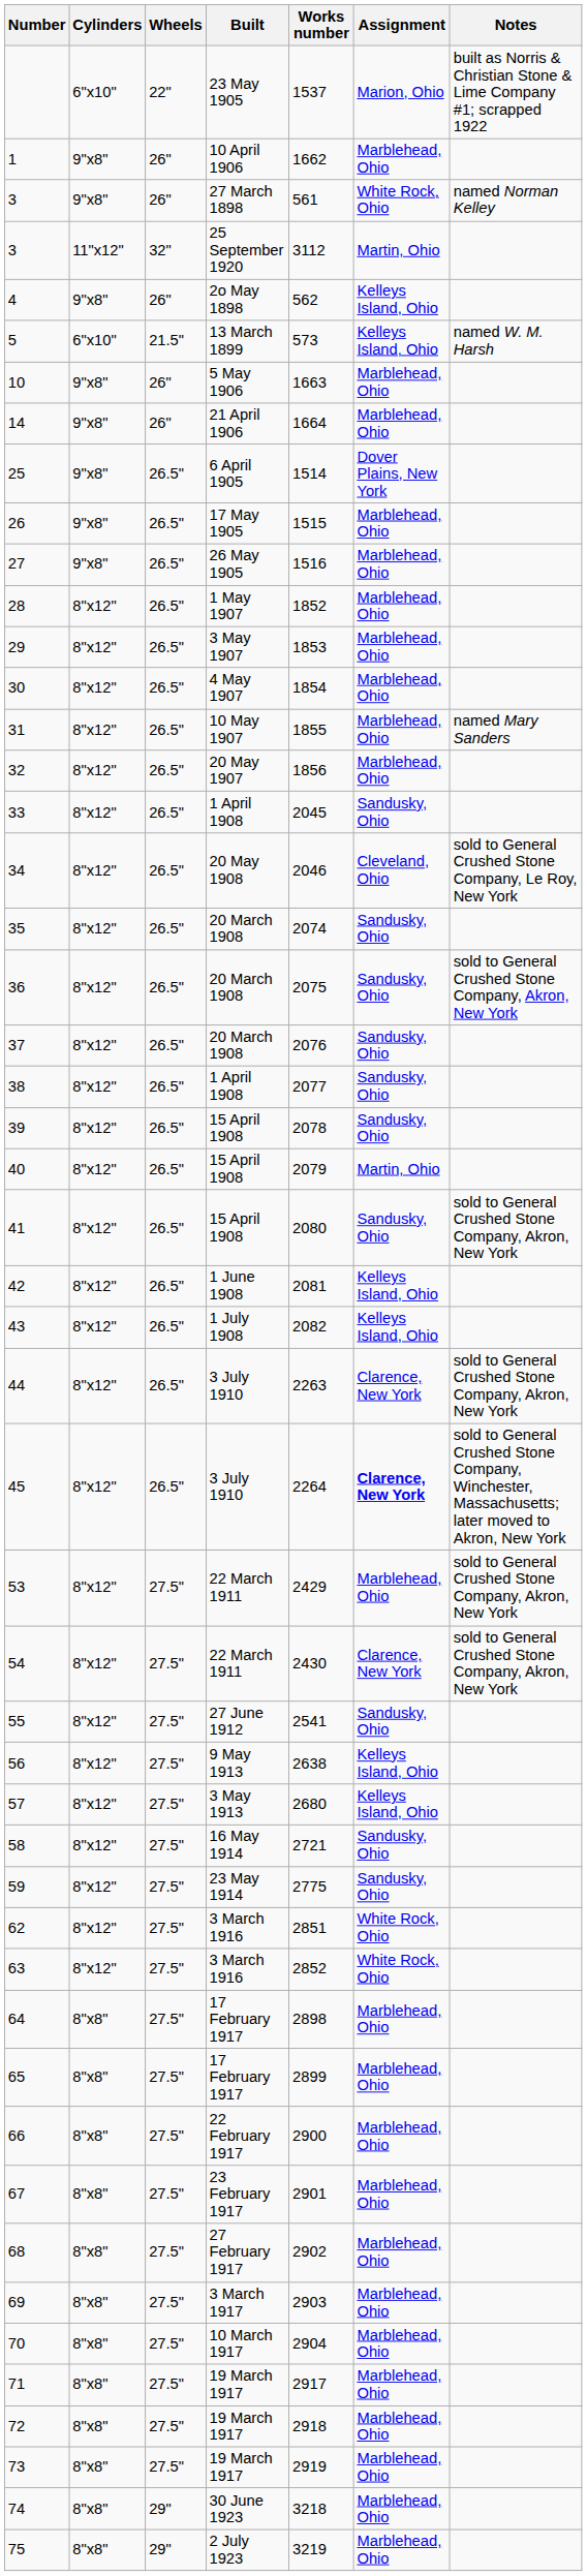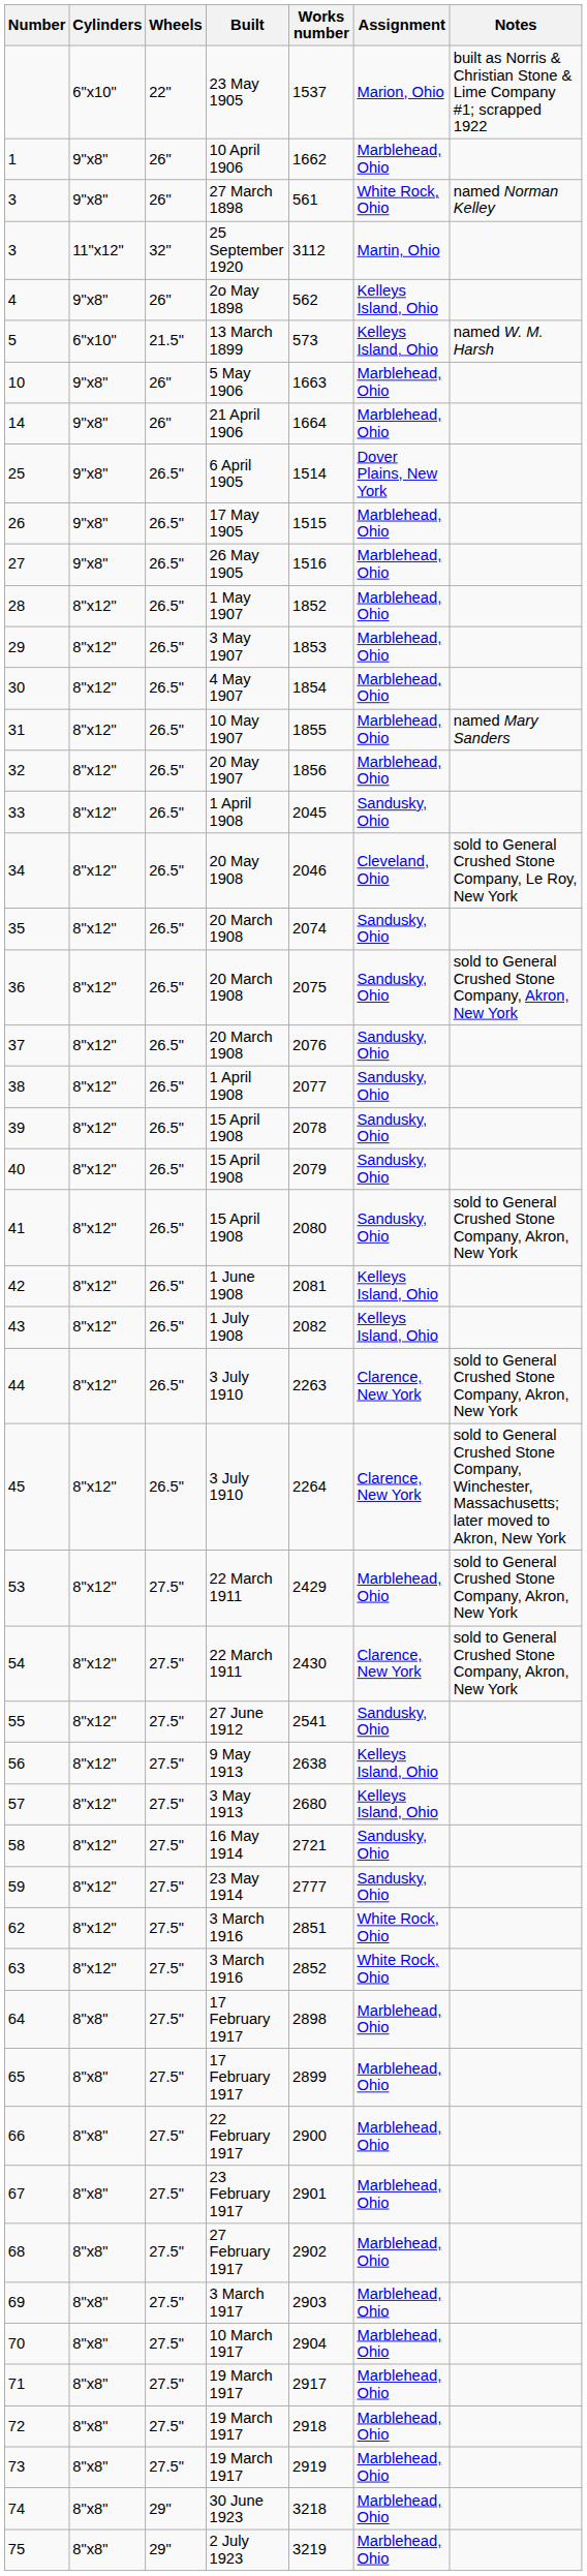40 | Assignment: Martin, Ohio -> Sandusky, Ohio
45 | Assignment: bold -> normal
59 | Works number: 2775 -> 2777
